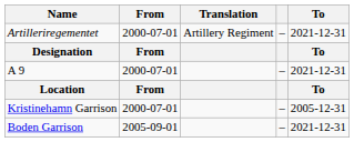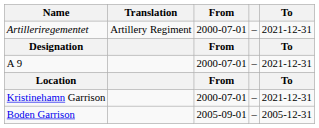columns swapped: Translation <-> From
Kristinehamn Garrison | To: 2005-12-31 -> 2021-12-31
Boden Garrison | To: 2021-12-31 -> 2005-12-31
